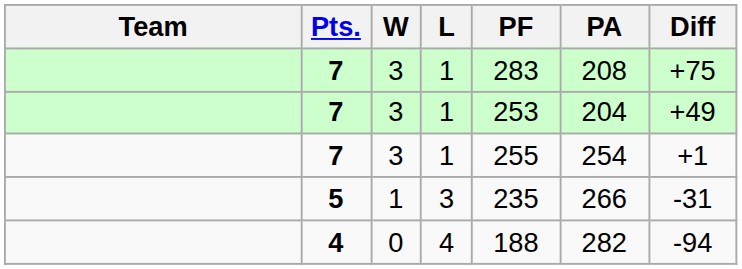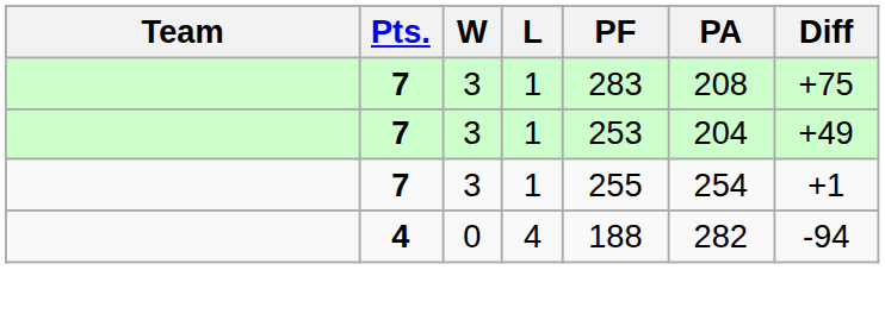- row: 5 | 1 | 3 | 235 | 266 | -31
